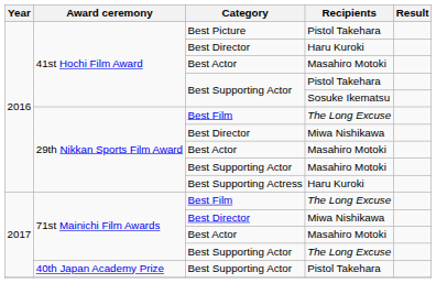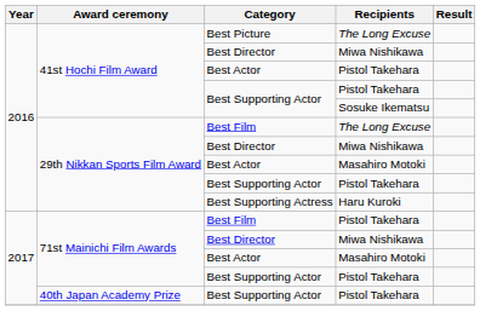Best Picture | Recipients: Pistol Takehara -> The Long Excuse
41st Hochi Film Award / Best Director | Recipients: Haru Kuroki -> Miwa Nishikawa
41st Hochi Film Award / Best Actor | Recipients: Masahiro Motoki -> Pistol Takehara
29th Nikkan Sports Film Award / Best Supporting Actor | Recipients: Masahiro Motoki -> Pistol Takehara
71st Mainichi Film Awards / Best Film | Recipients: The Long Excuse -> Pistol Takehara
71st Mainichi Film Awards / Best Supporting Actor | Recipients: The Long Excuse -> Pistol Takehara
